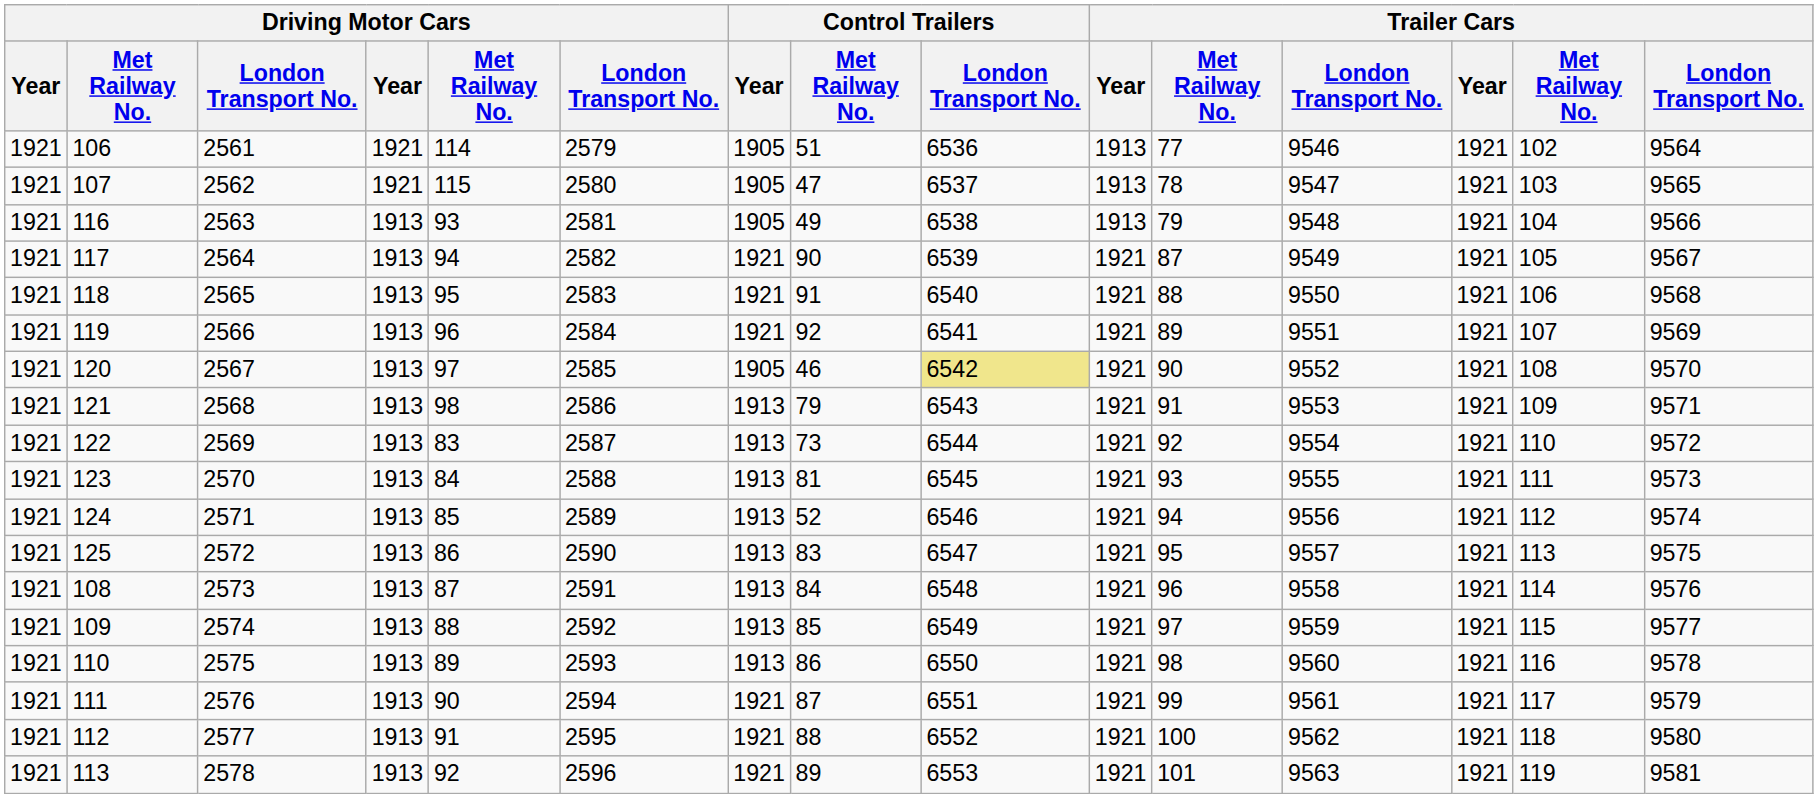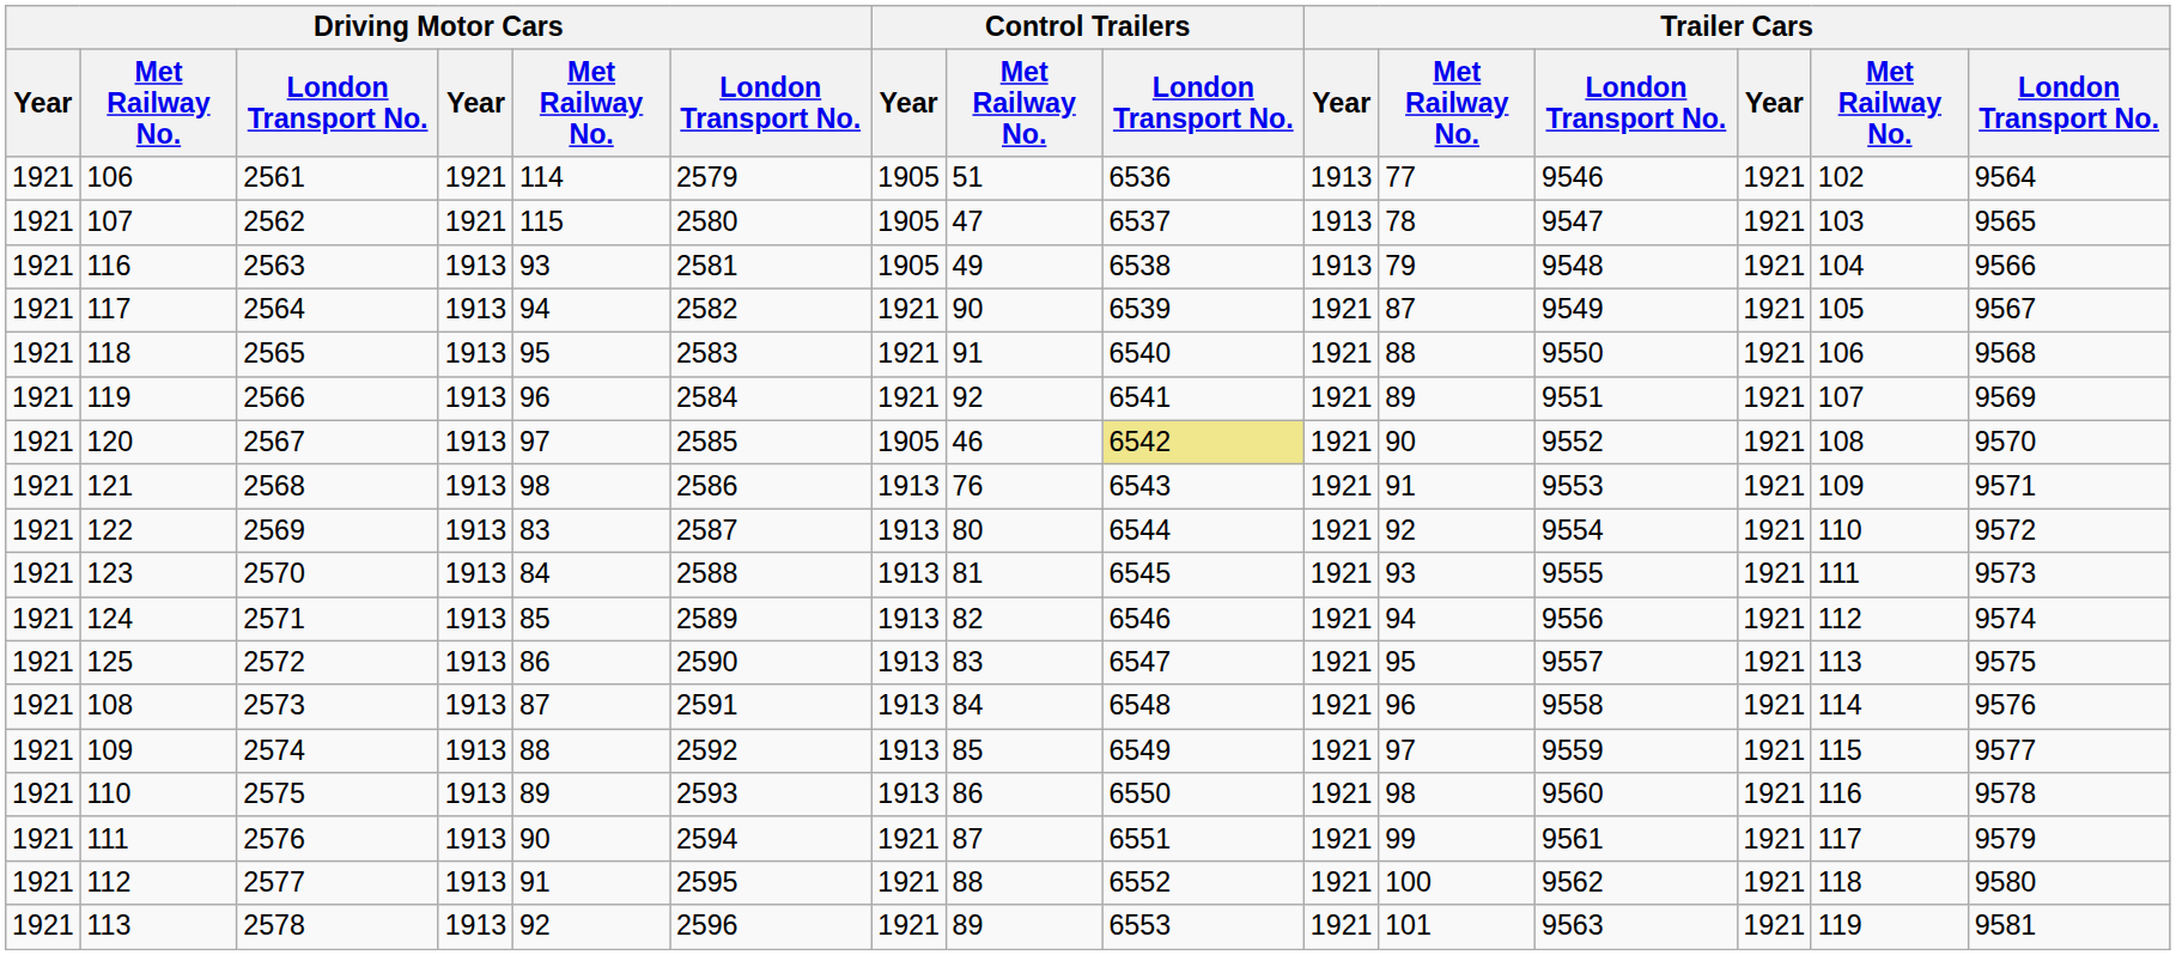121 | Control Trailers / Met Railway No.: 79 -> 76
122 | Control Trailers / Met Railway No.: 73 -> 80
124 | Control Trailers / Met Railway No.: 52 -> 82
